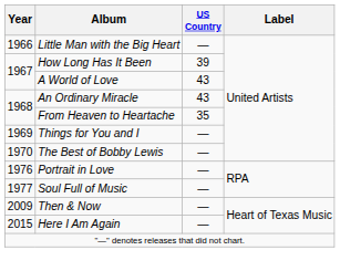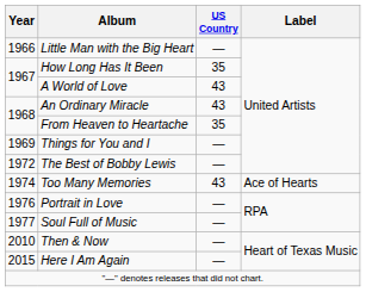How Long Has It Been | US Country: 39 -> 35
The Best of Bobby Lewis | Year: 1970 -> 1972
+ row: 1974 | Too Many Memories | 43 | Ace of Hearts
Then & Now | Year: 2009 -> 2010
